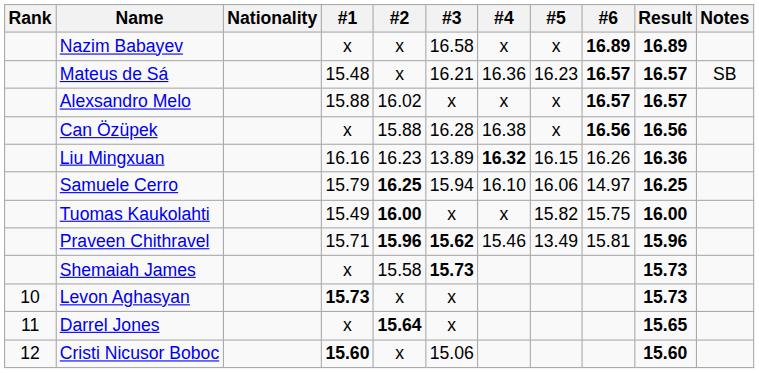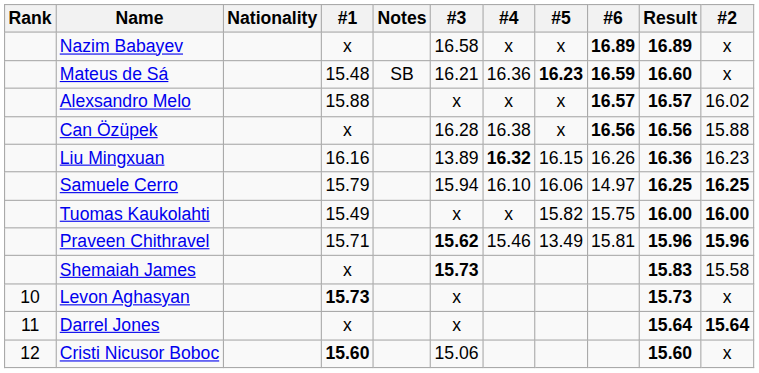columns swapped: #2 <-> Notes
Mateus de Sá | #5: normal -> bold
Mateus de Sá | #6: 16.57 -> 16.59
Mateus de Sá | Result: 16.57 -> 16.60
Shemaiah James | Result: 15.73 -> 15.83
Darrel Jones | Result: 15.65 -> 15.64
